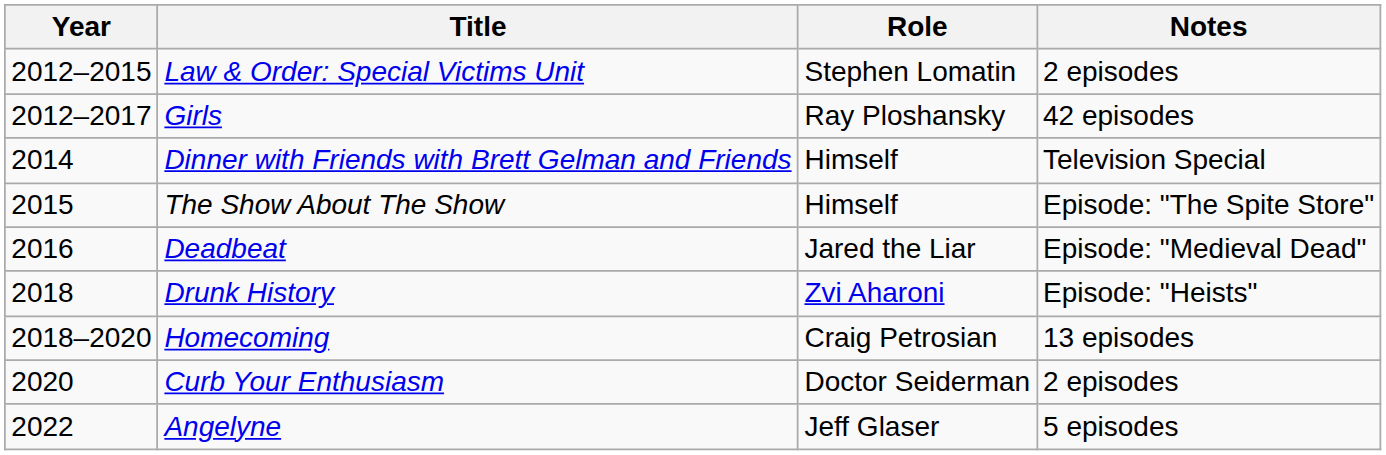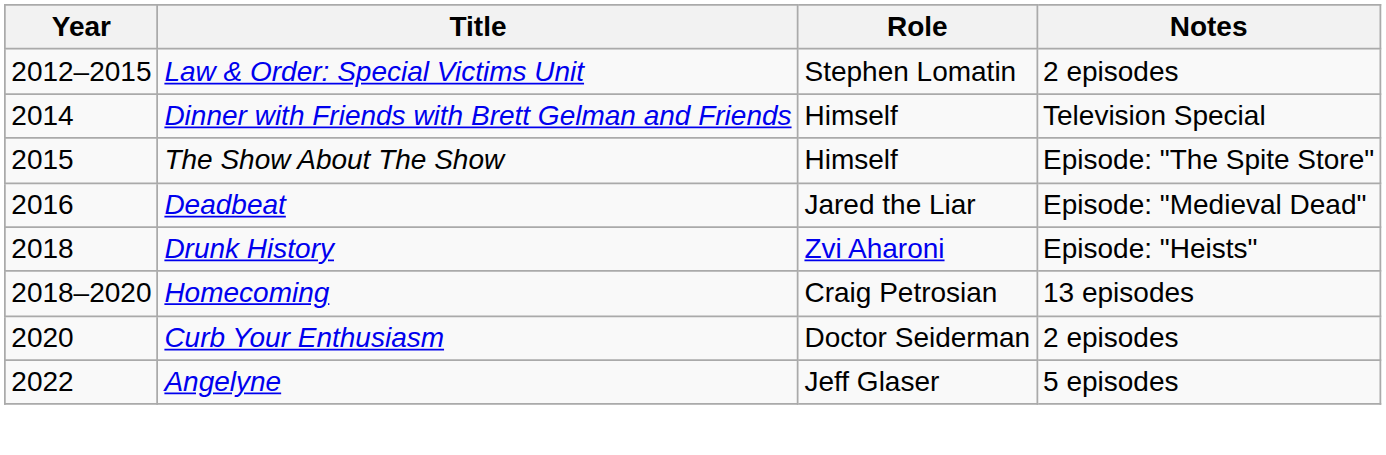- row: 2012–2017 | Girls | Ray Ploshansky | 42 episodes
